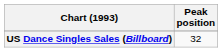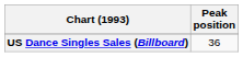US Dance Singles Sales (Billboard) | Peak position: 32 -> 36
